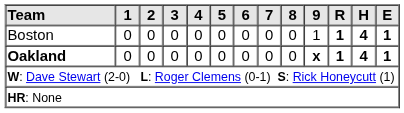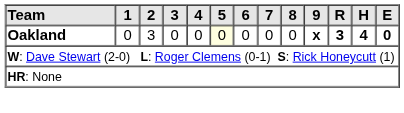- row: Boston | 0 | 0 | 0 | 0 | 0 | 0 | 0 | 0 | 1 | 1 | 4 | 1
Oakland | 2: 0 -> 3
Oakland | 5: no background -> lightyellow background
Oakland | R: 1 -> 3
Oakland | E: 1 -> 0
